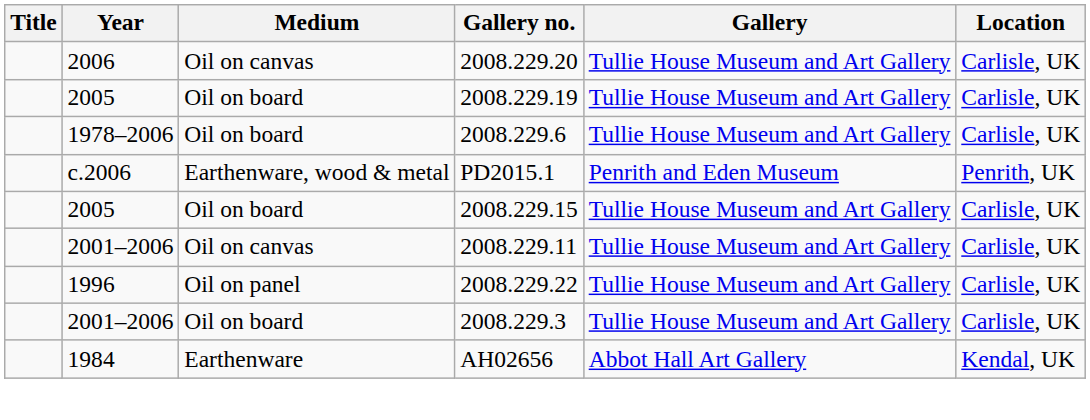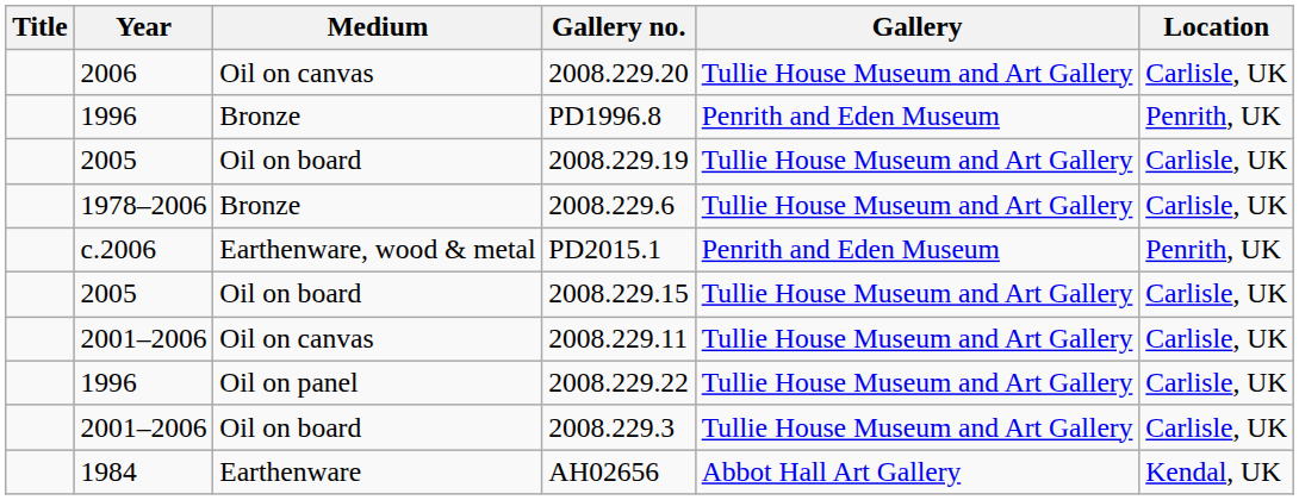+ row: 1996 | Bronze | PD1996.8 | Penrith and Eden Museum | Penrith, UK
2008.229.6 | Medium: Oil on board -> Bronze
